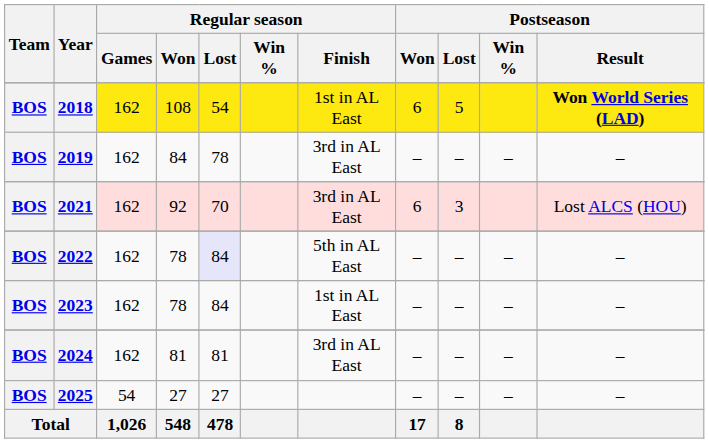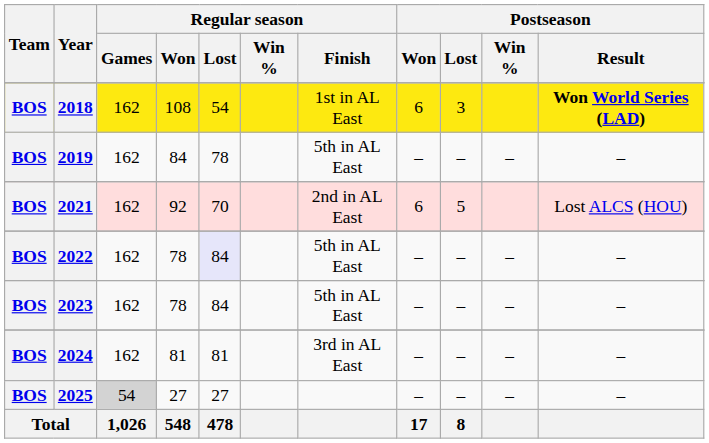2018 | Postseason / Lost: 5 -> 3
2019 | Regular season / Finish: 3rd in AL East -> 5th in AL East
2021 | Regular season / Finish: 3rd in AL East -> 2nd in AL East
2021 | Postseason / Lost: 3 -> 5
2023 | Regular season / Finish: 1st in AL East -> 5th in AL East
2025 | Regular season / Games: no background -> lightgrey background
